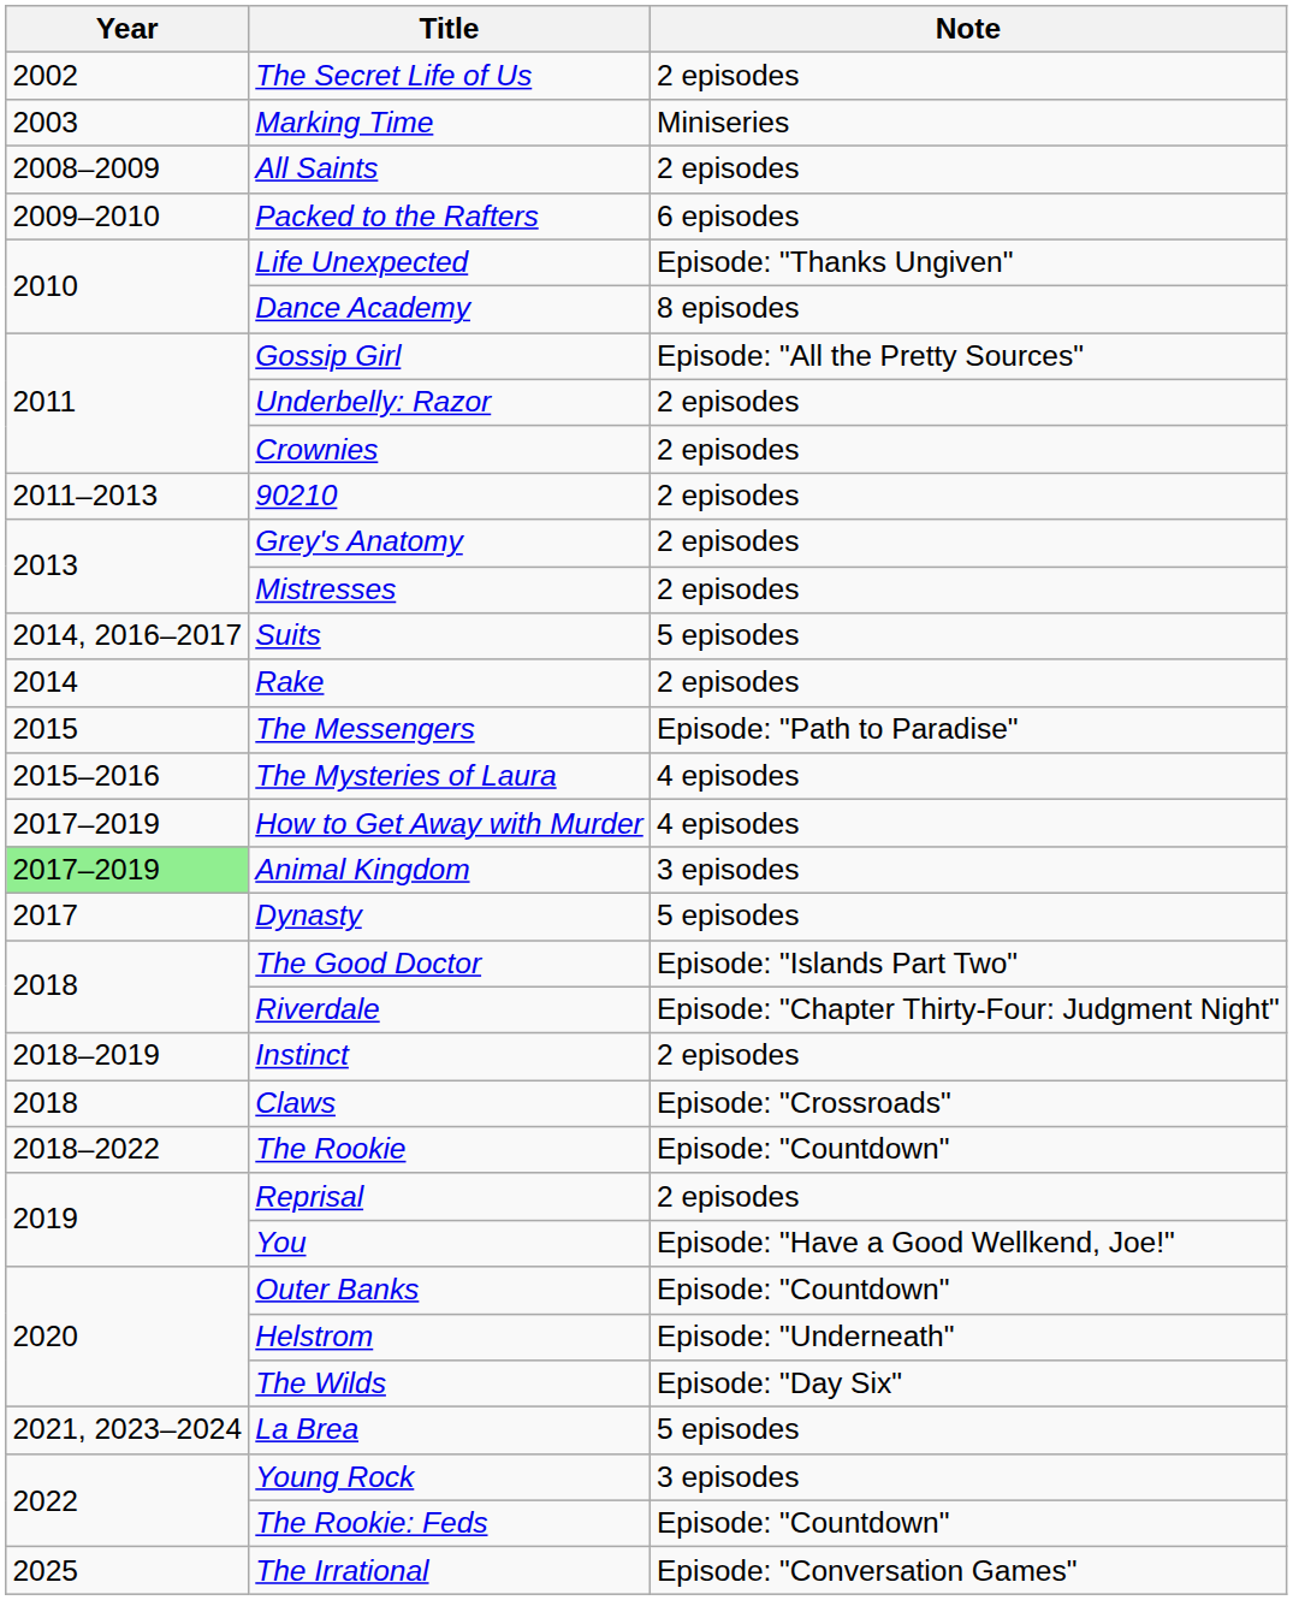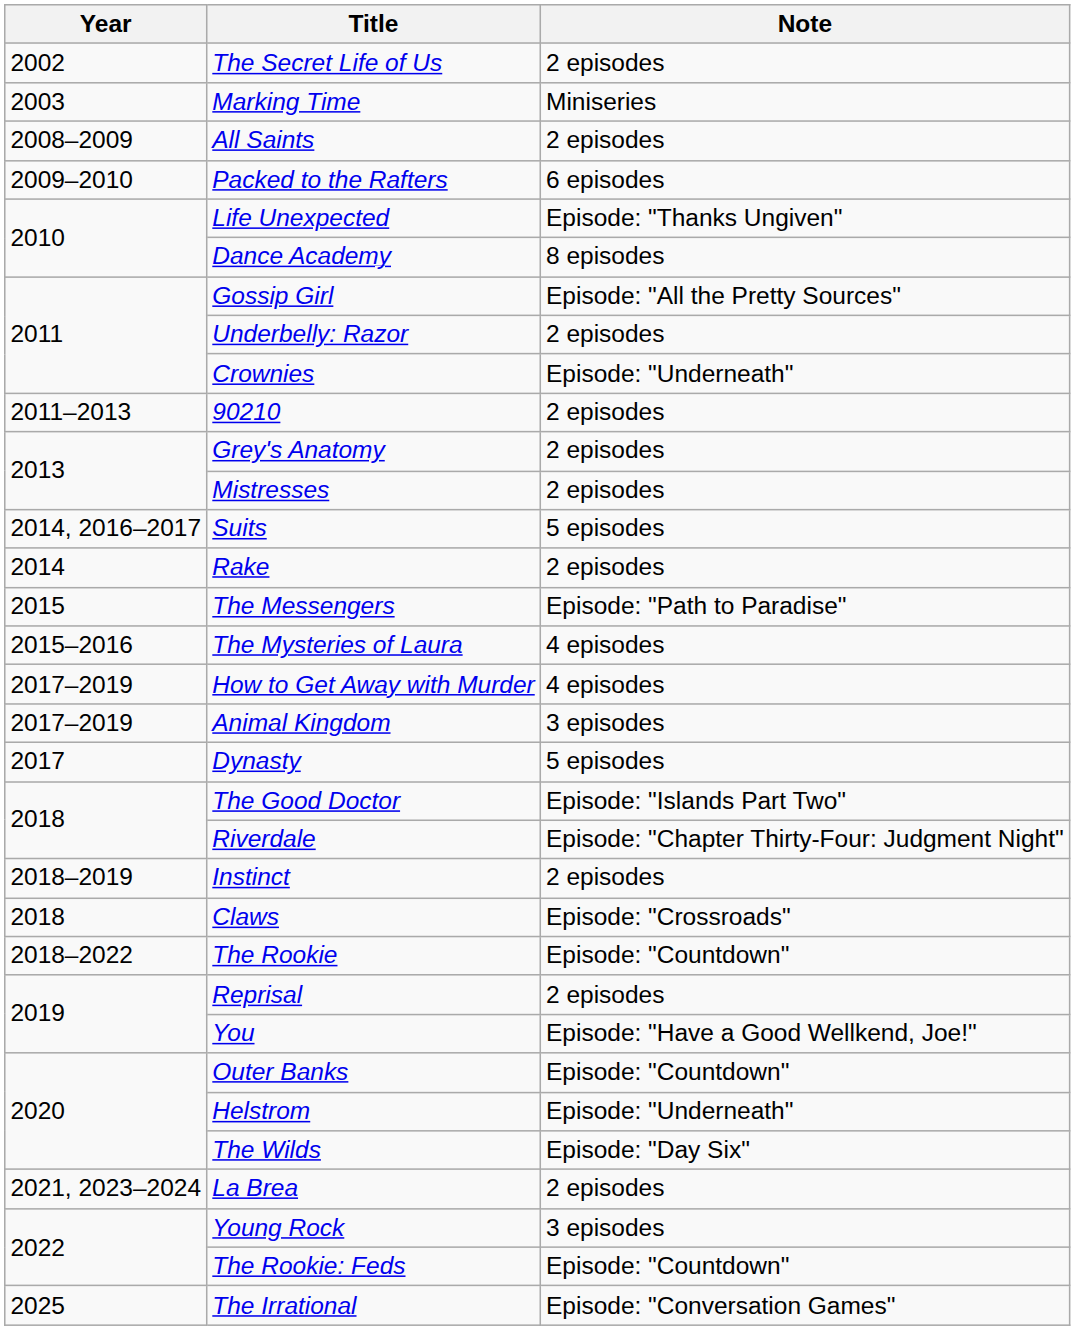Crownies | Note: 2 episodes -> Episode: "Underneath"
Animal Kingdom | Year: lightgreen background -> no background
La Brea | Note: 5 episodes -> 2 episodes
